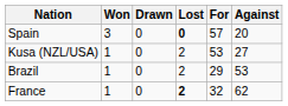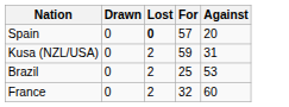- column: Won | 3 | 1 | 1 | 1
Kusa (NZL/USA) | For: 53 -> 59
Kusa (NZL/USA) | Against: 27 -> 31
Brazil | For: 29 -> 25
France | Lost: bold -> normal
France | Against: 62 -> 60
